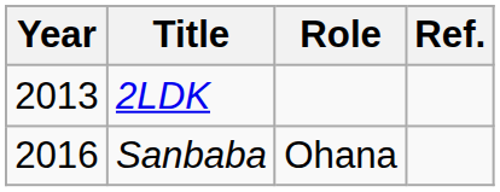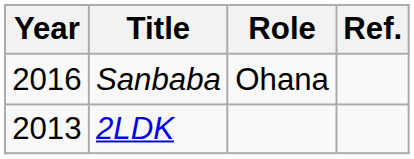rows swapped: 2LDK <-> Sanbaba
